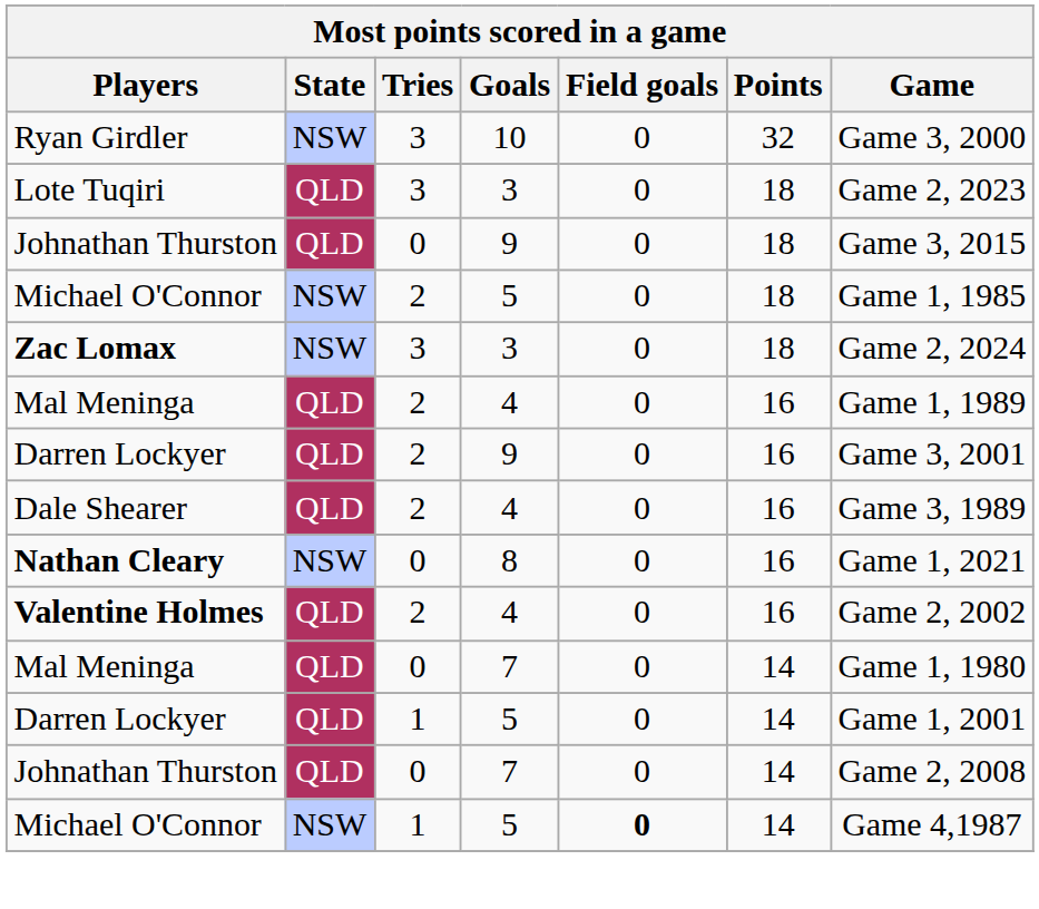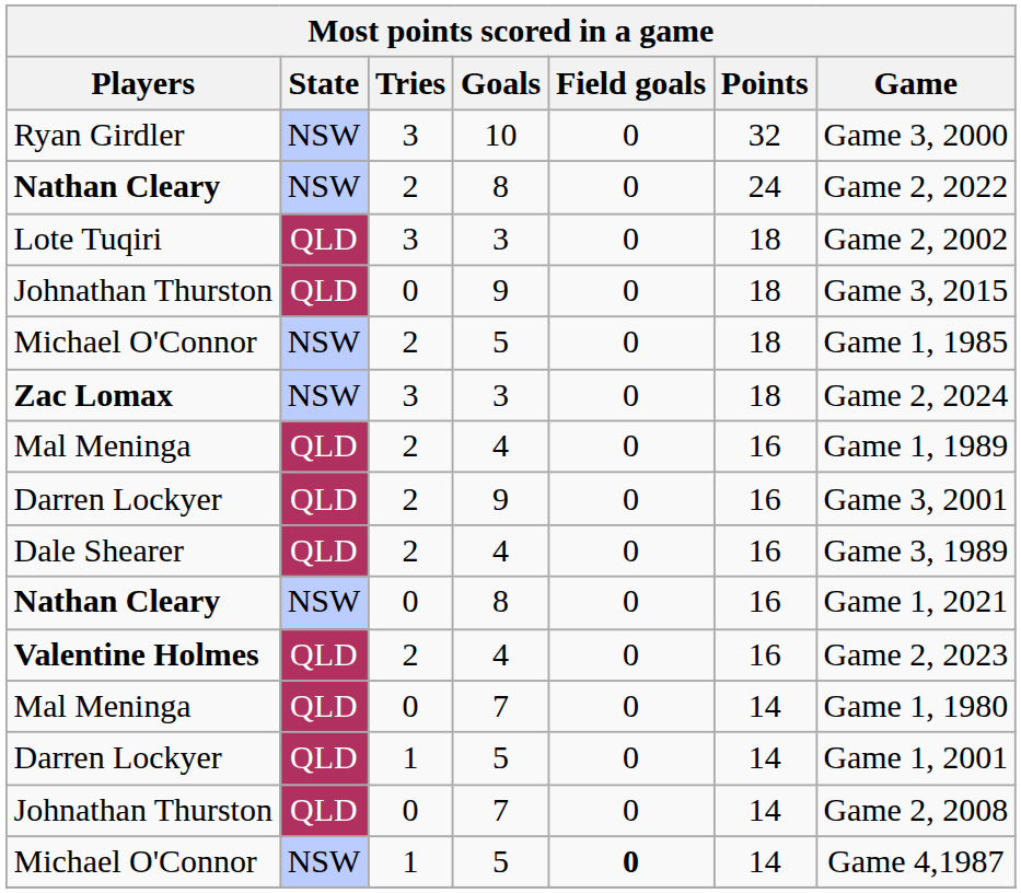+ row: Nathan Cleary | NSW | 2 | 8 | 0 | 24 | Game 2, 2022
Lote Tuqiri | Game: Game 2, 2023 -> Game 2, 2002
Valentine Holmes | Game: Game 2, 2002 -> Game 2, 2023
